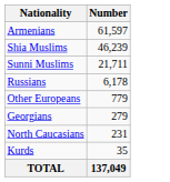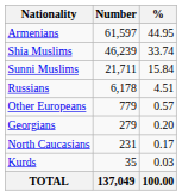+ column: % | 44.95 | 33.74 | 15.84 | 4.51 | 0.57 | 0.20 | 0.17 | 0.03 | 100.00
